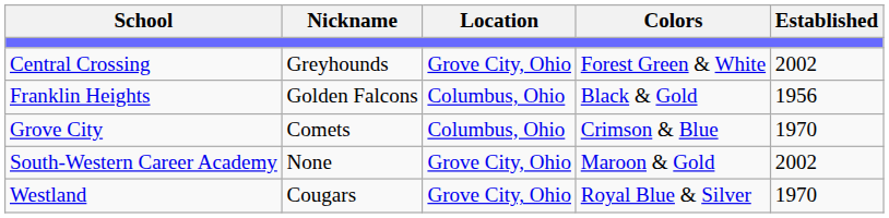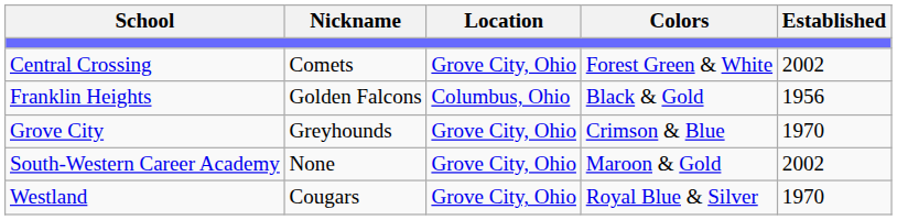Central Crossing | Nickname: Greyhounds -> Comets
Grove City | Nickname: Comets -> Greyhounds
Grove City | Location: Columbus, Ohio -> Grove City, Ohio
